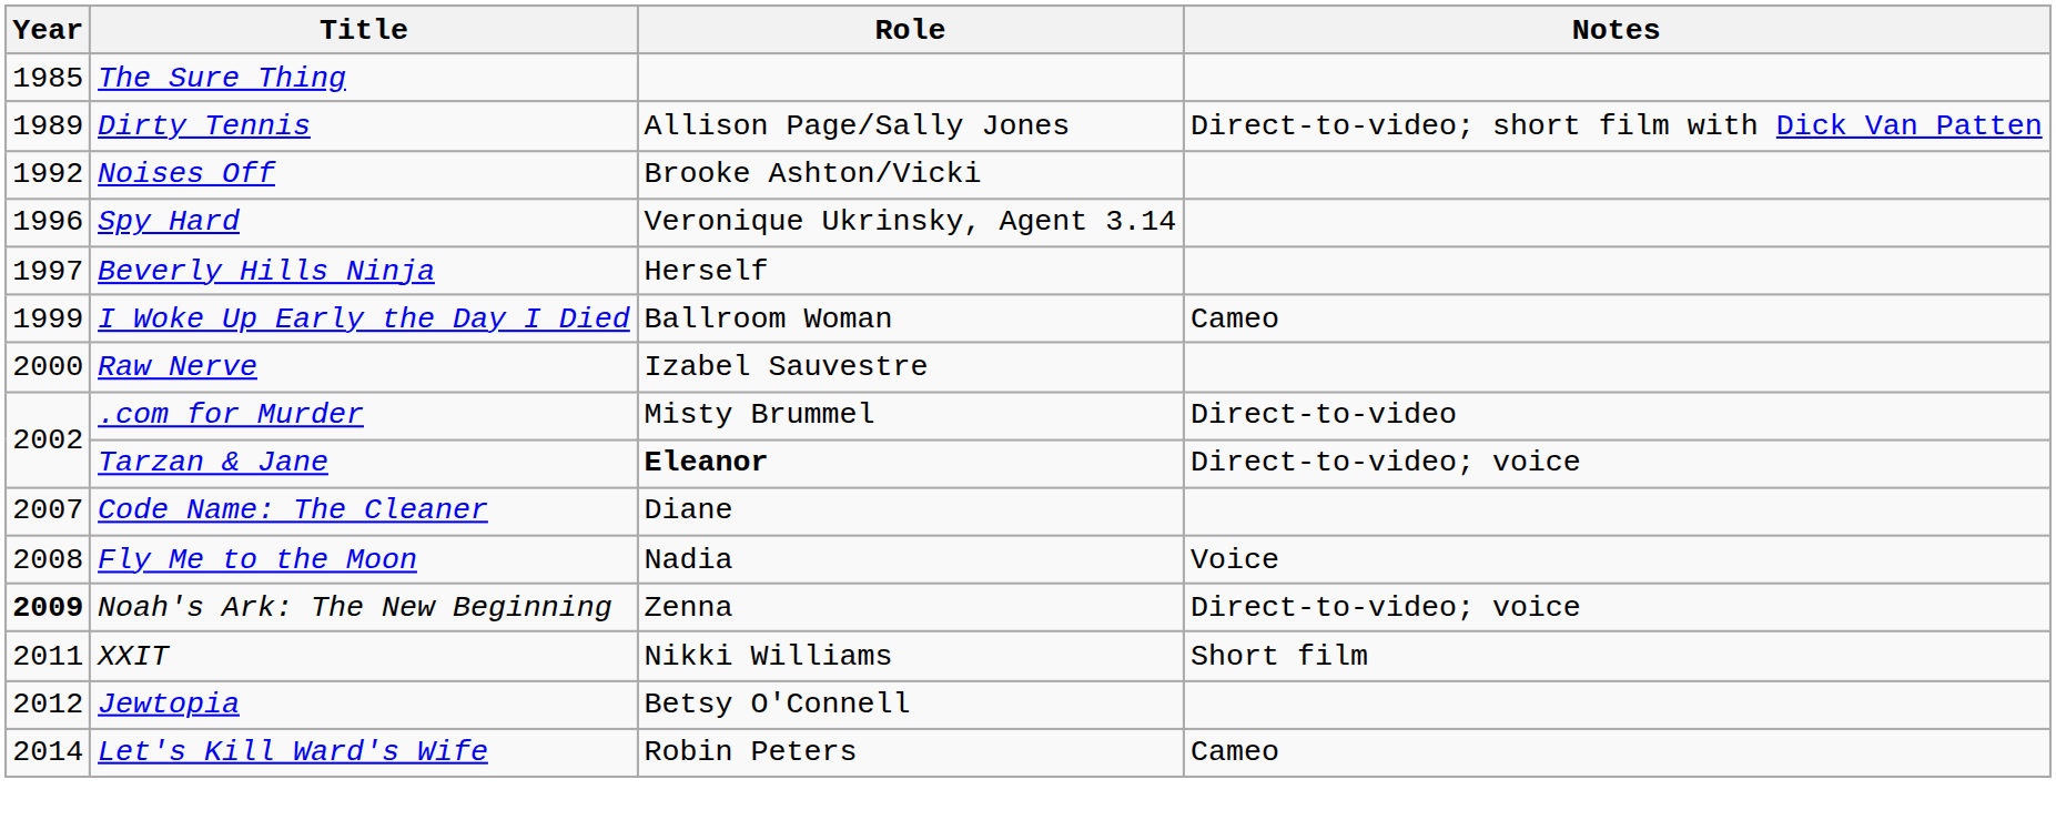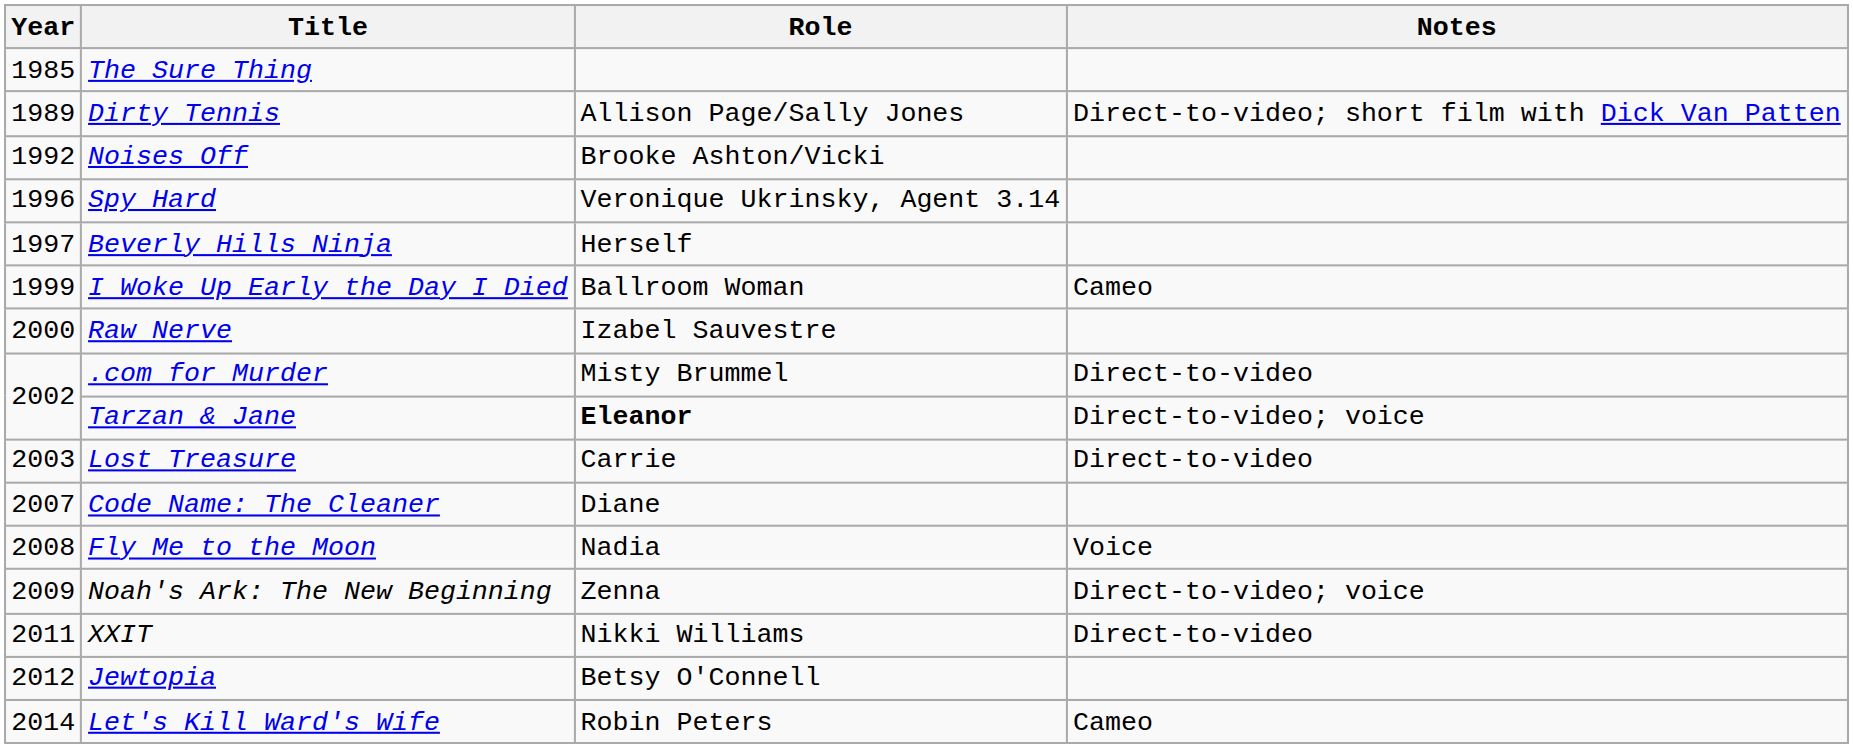+ row: 2003 | Lost Treasure | Carrie | Direct-to-video
Noah's Ark: The New Beginning | Year: bold -> normal
XXIT | Notes: Short film -> Direct-to-video
